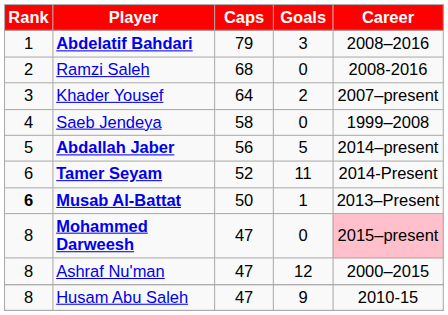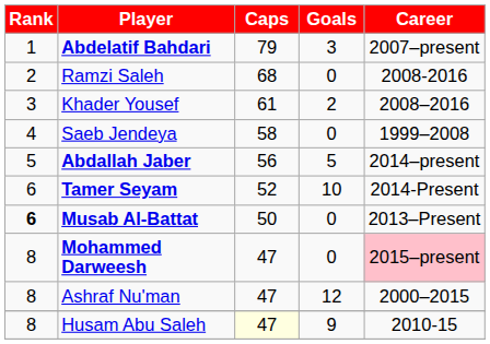Abdelatif Bahdari | Career: 2008–2016 -> 2007–present
Khader Yousef | Caps: 64 -> 61
Khader Yousef | Career: 2007–present -> 2008–2016
Tamer Seyam | Goals: 11 -> 10
Musab Al-Battat | Goals: 1 -> 0
Husam Abu Saleh | Caps: no background -> lightyellow background
